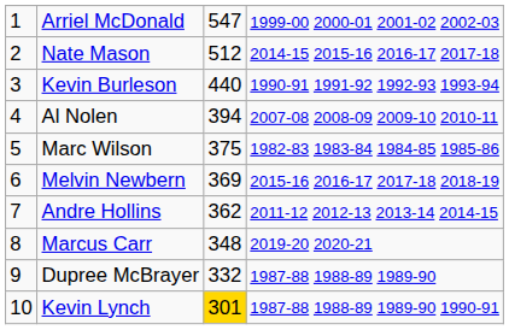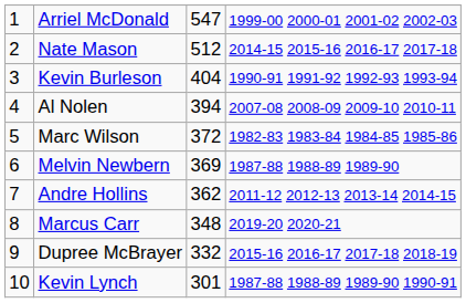Kevin Burleson | column 3: 440 -> 404
Marc Wilson | column 3: 375 -> 372
Melvin Newbern | column 4: 2015-16 2016-17 2017-18 2018-19 -> 1987-88 1988-89 1989-90
Dupree McBrayer | column 4: 1987-88 1988-89 1989-90 -> 2015-16 2016-17 2017-18 2018-19
Kevin Lynch | column 3: gold background -> no background
